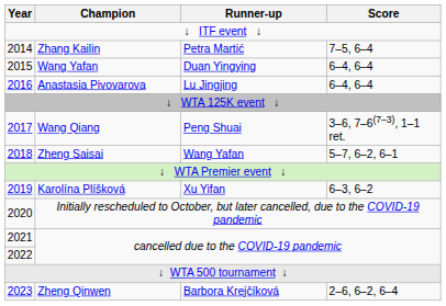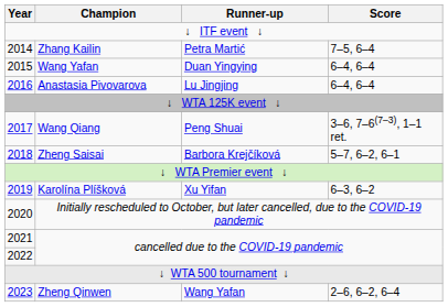Zheng Saisai | Runner-up: Wang Yafan -> Barbora Krejčíková
Zheng Qinwen | Runner-up: Barbora Krejčíková -> Wang Yafan
